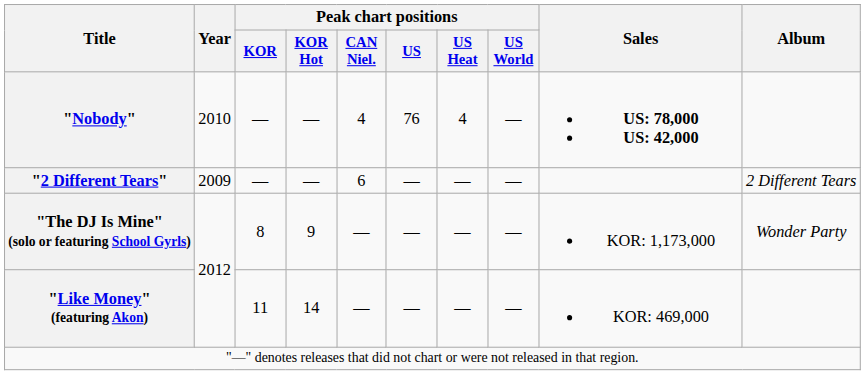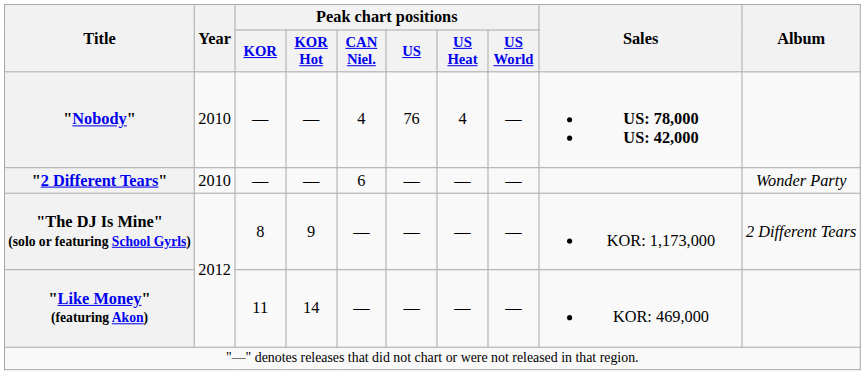"2 Different Tears" | Year: 2009 -> 2010
"2 Different Tears" | Album: 2 Different Tears -> Wonder Party
"The DJ Is Mine" (solo or featuring School Gyrls) | Album: Wonder Party -> 2 Different Tears
